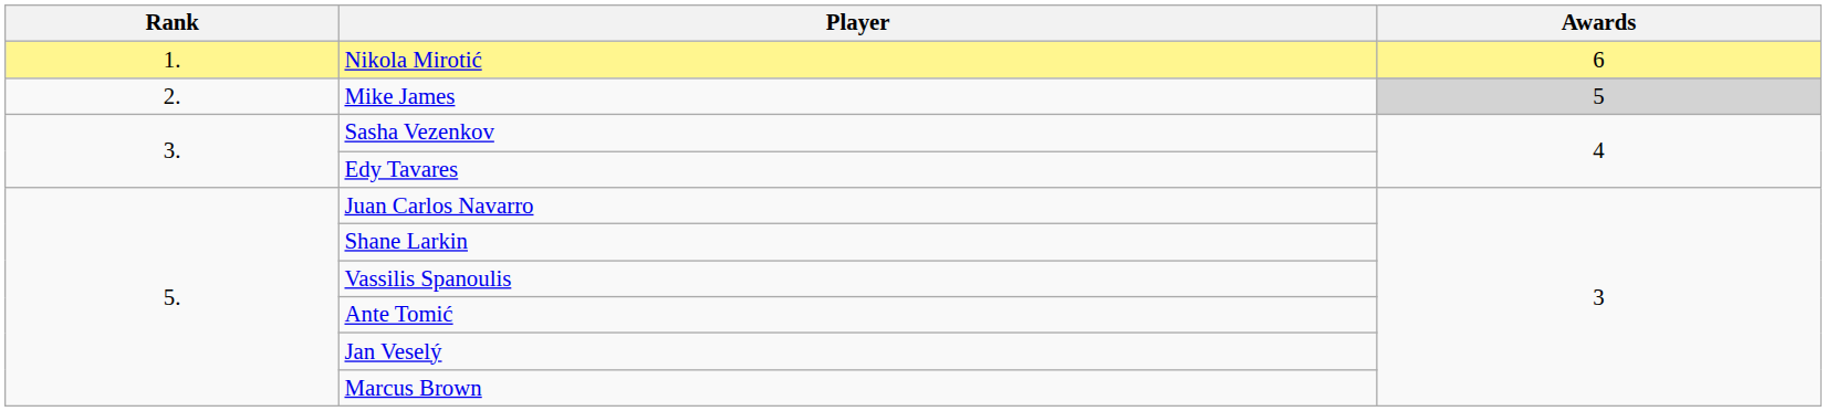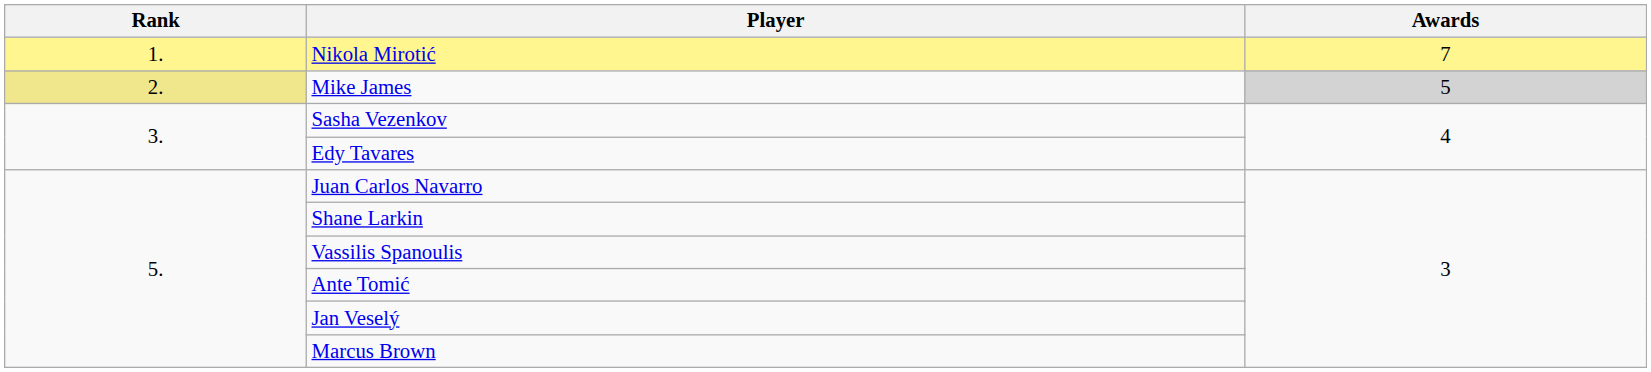Nikola Mirotić | Awards: 6 -> 7
Mike James | Rank: no background -> khaki background
